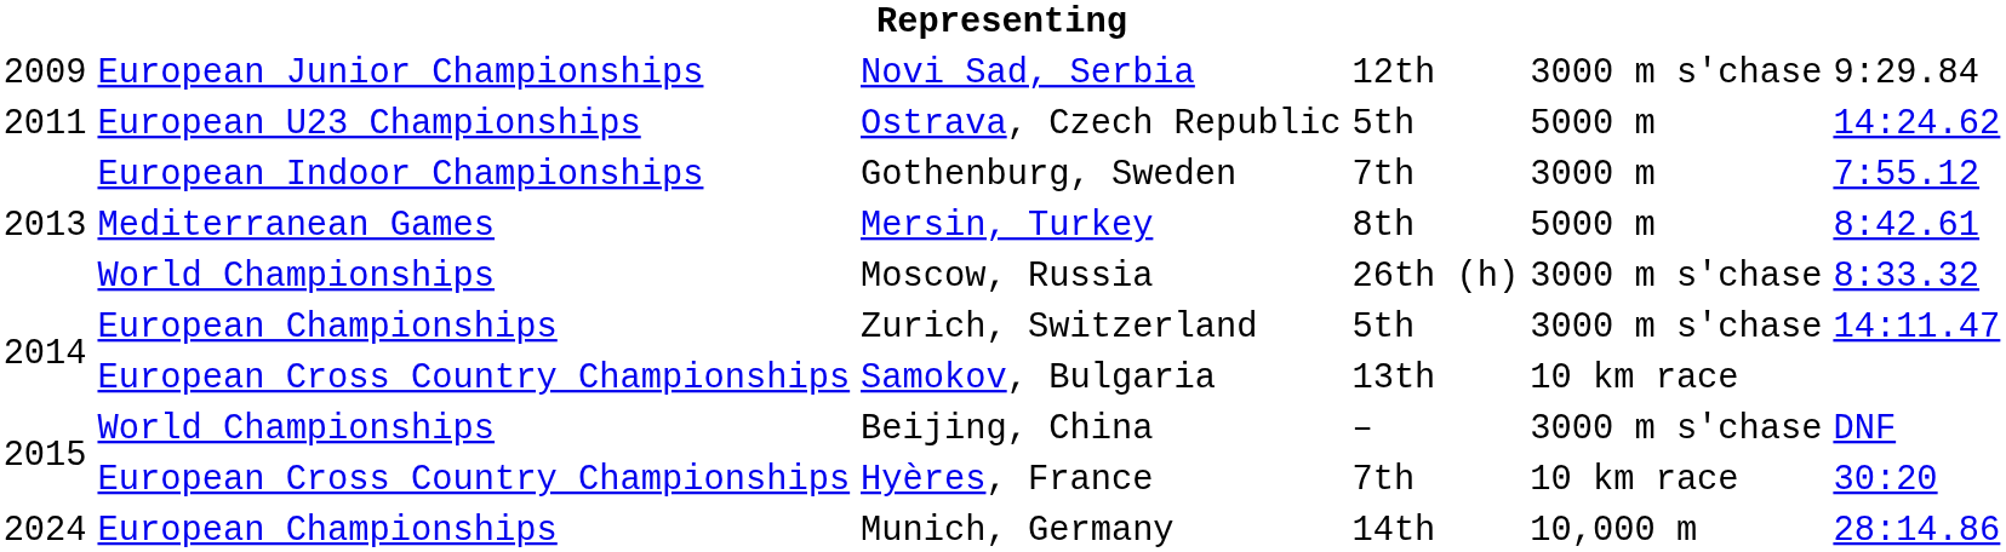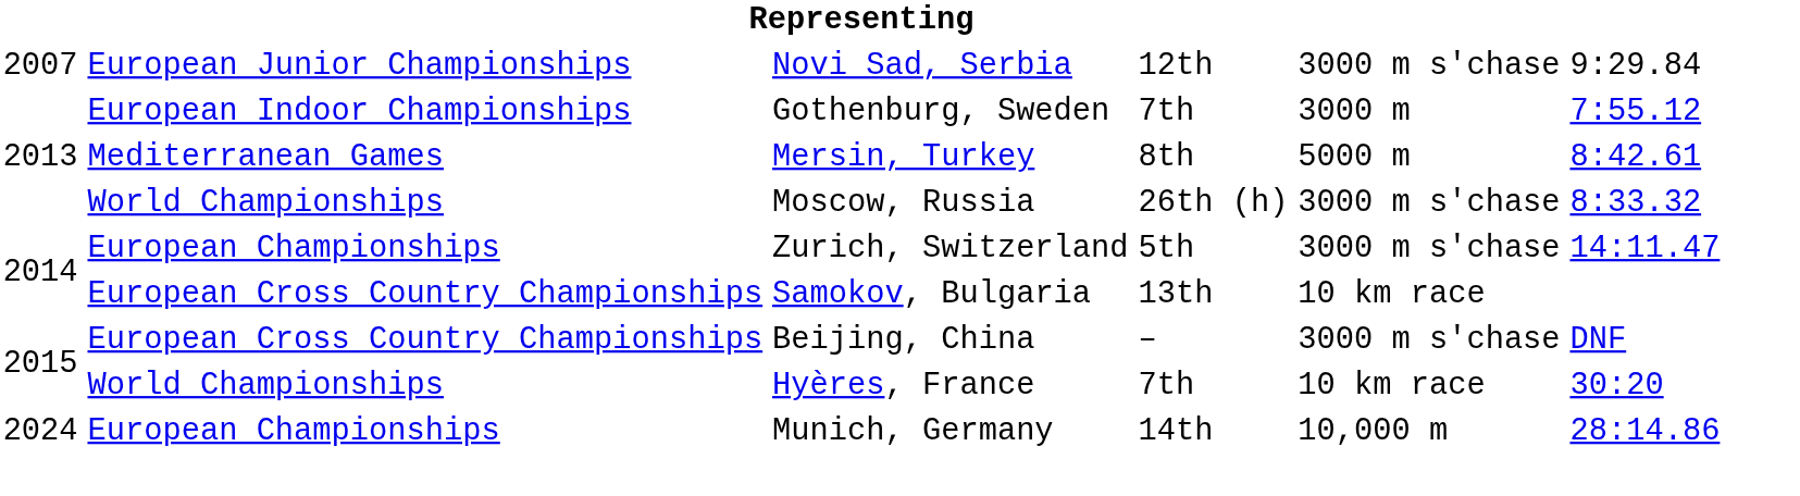Novi Sad, Serbia | column 1: 2009 -> 2007
- row: 2011 | European U23 Championships | Ostrava, Czech Republic | 5th | 5000 m | 14:24.62
Beijing, China | column 2: World Championships -> European Cross Country Championships
Hyères, France | column 2: European Cross Country Championships -> World Championships
